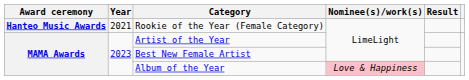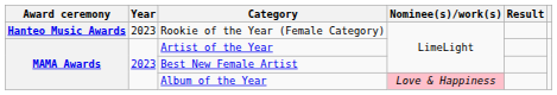Rookie of the Year (Female Category) | Year: 2021 -> 2023
